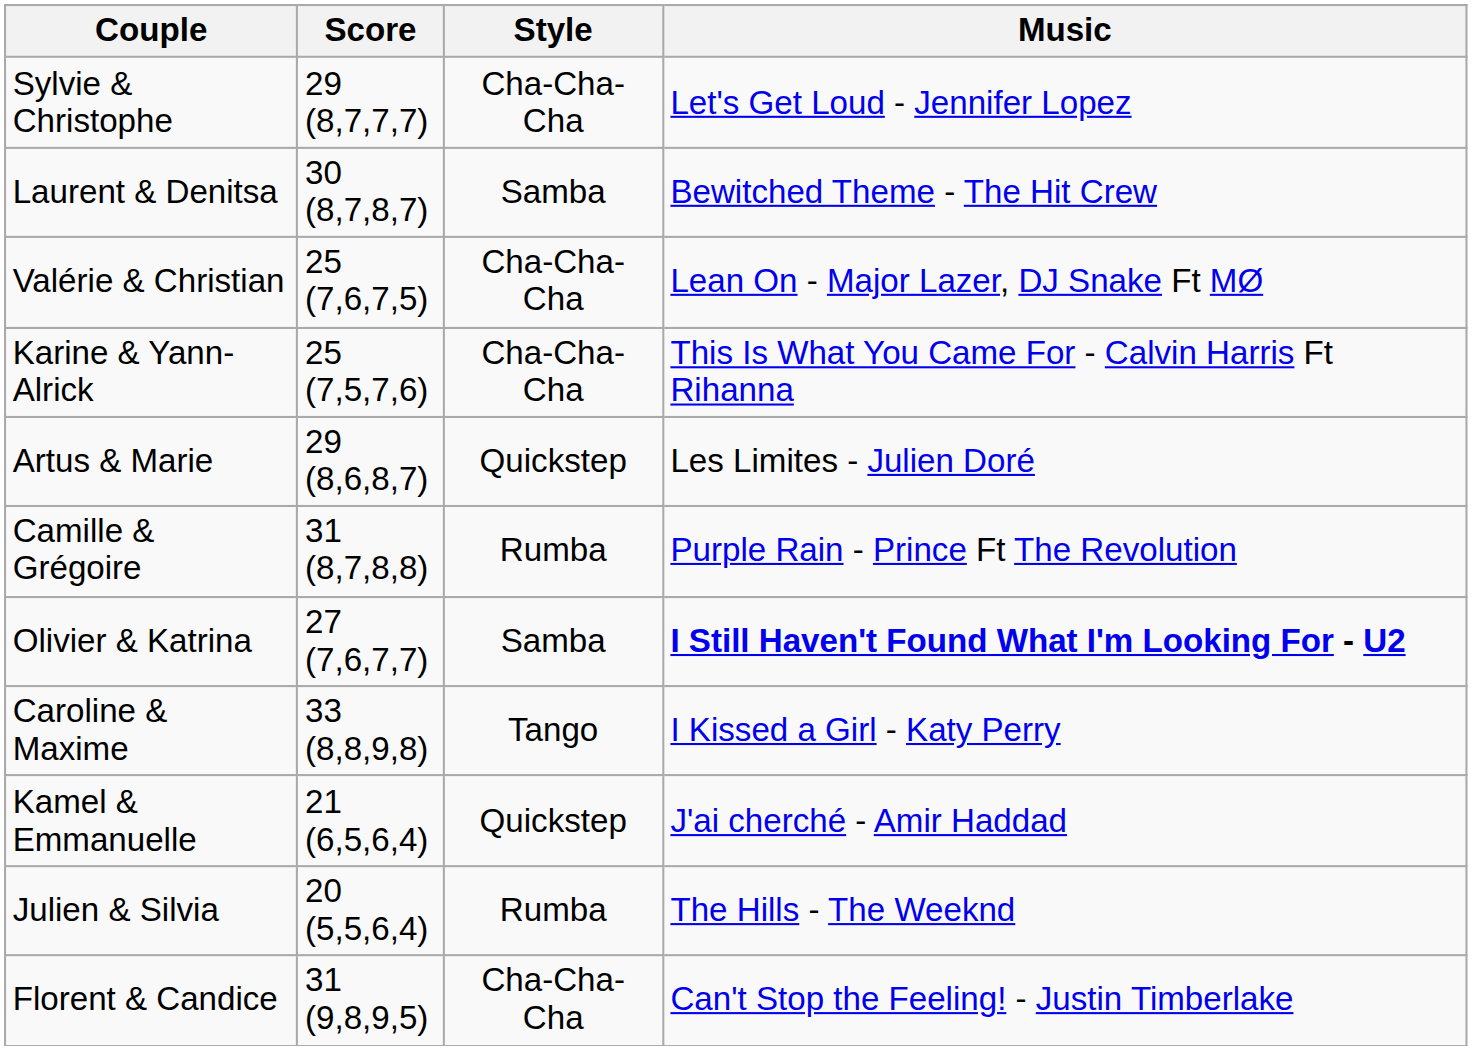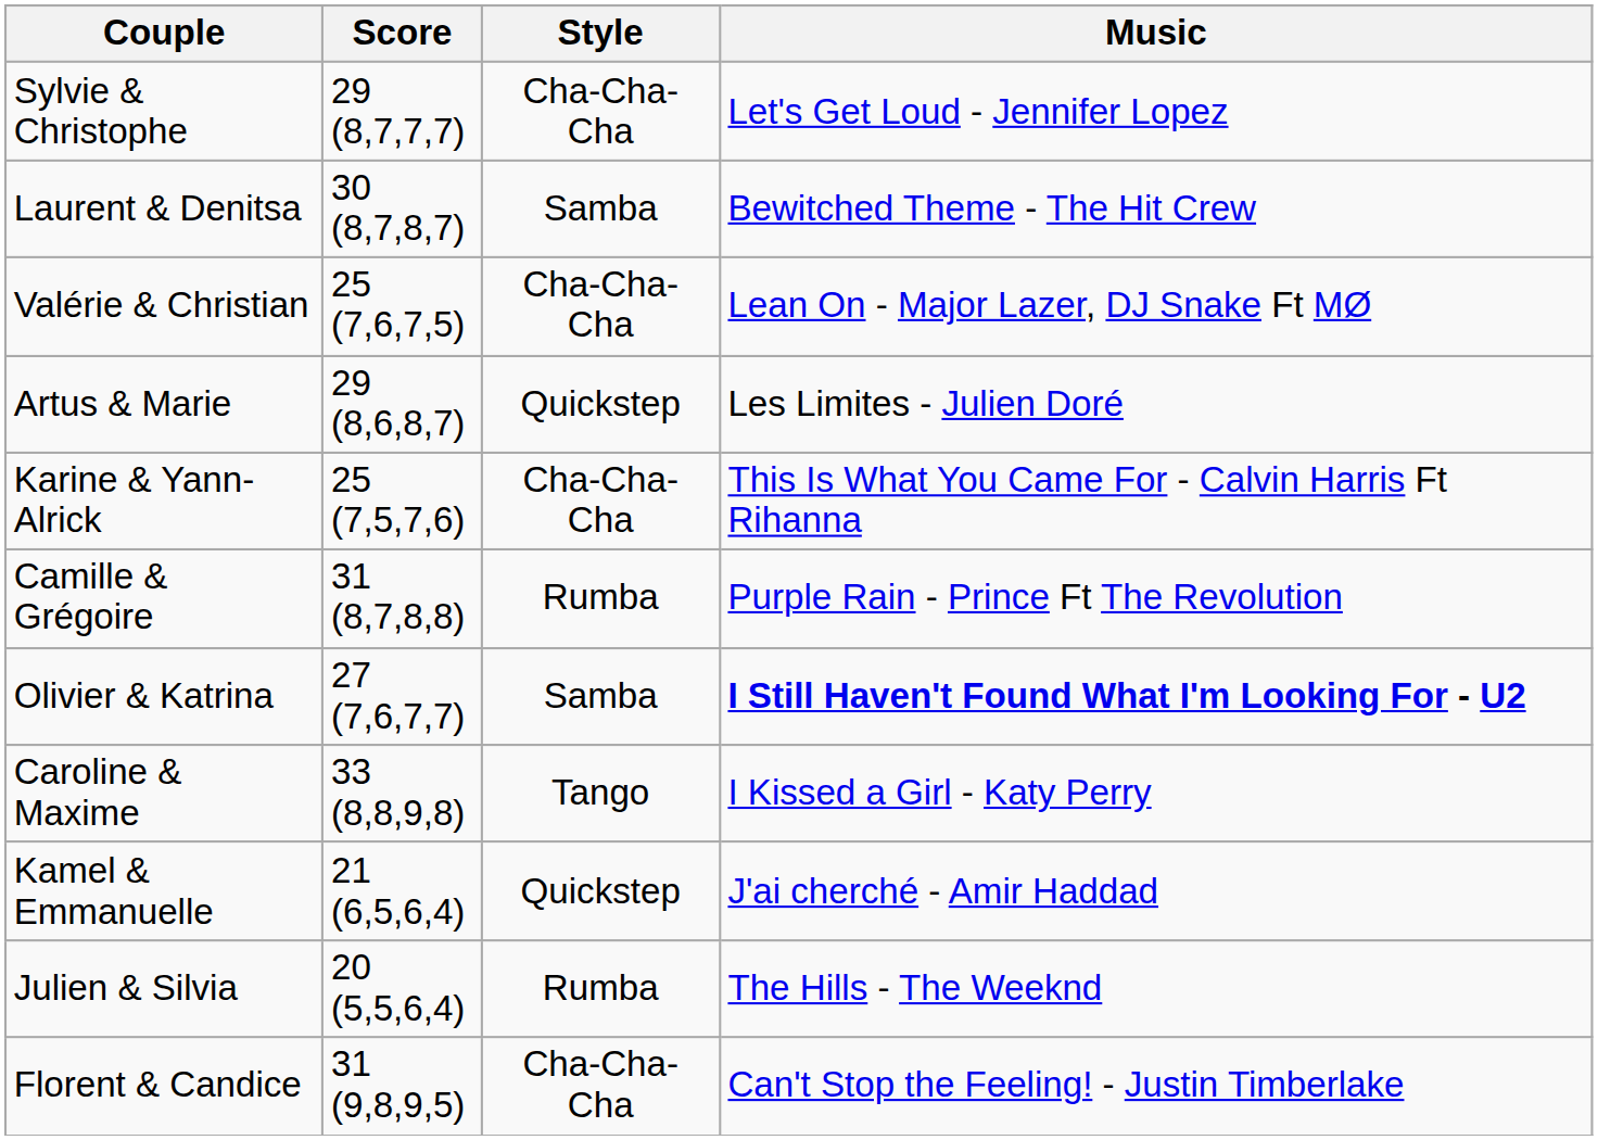rows swapped: Karine & Yann-Alrick <-> Artus & Marie
